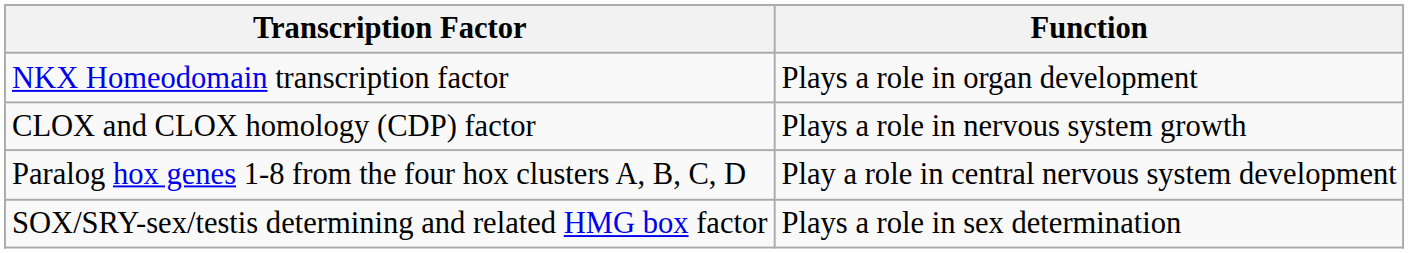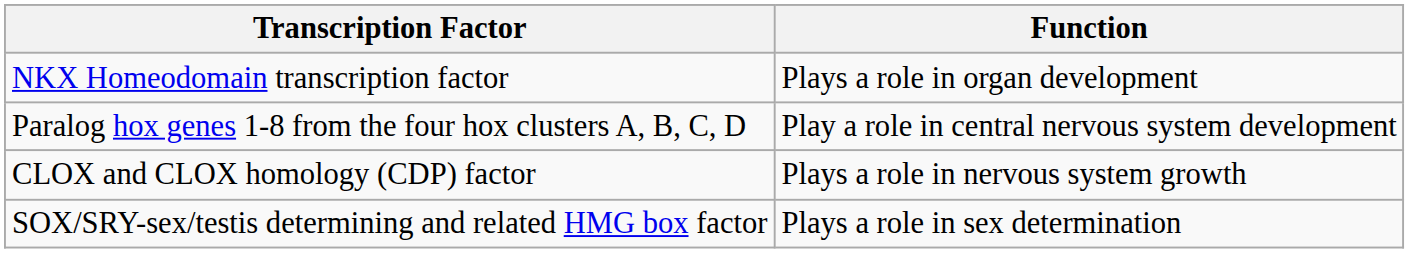rows swapped: CLOX and CLOX homology (CDP) factor <-> Paralog hox genes 1-8 from the four hox clusters A, B, C, D
